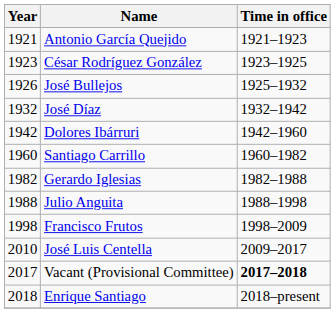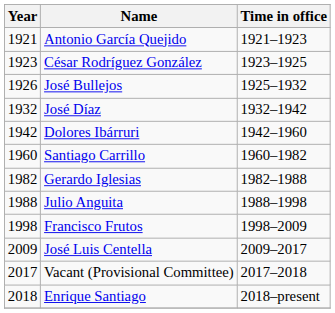José Luis Centella | Year: 2010 -> 2009
Vacant (Provisional Committee) | Time in office: bold -> normal
